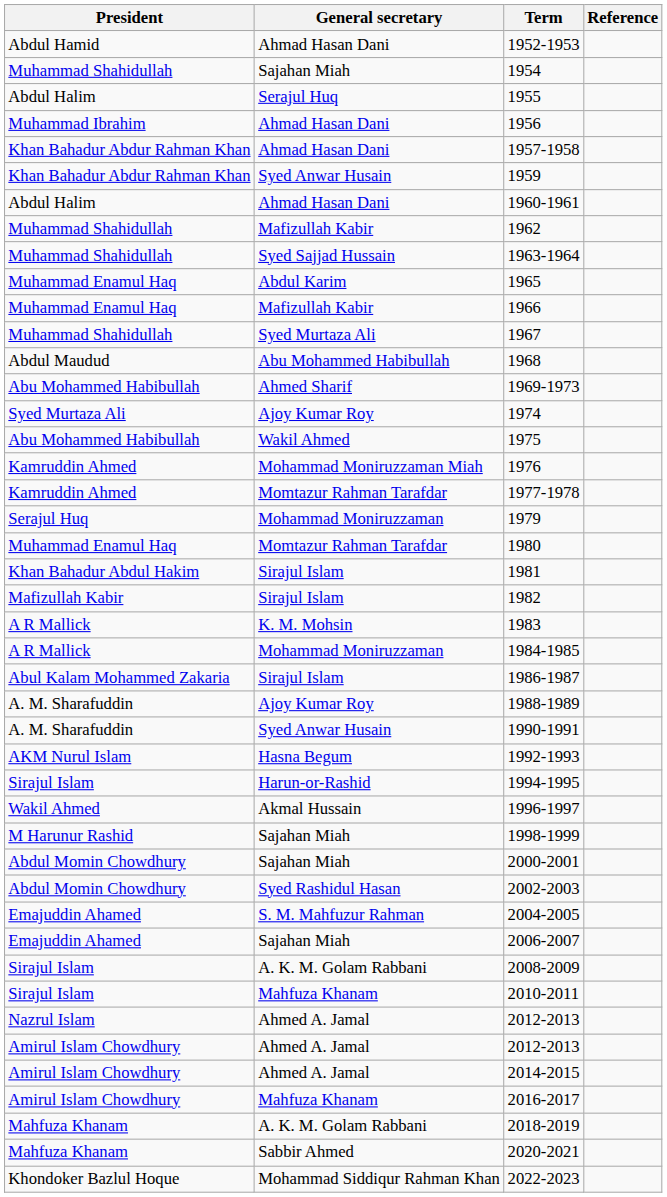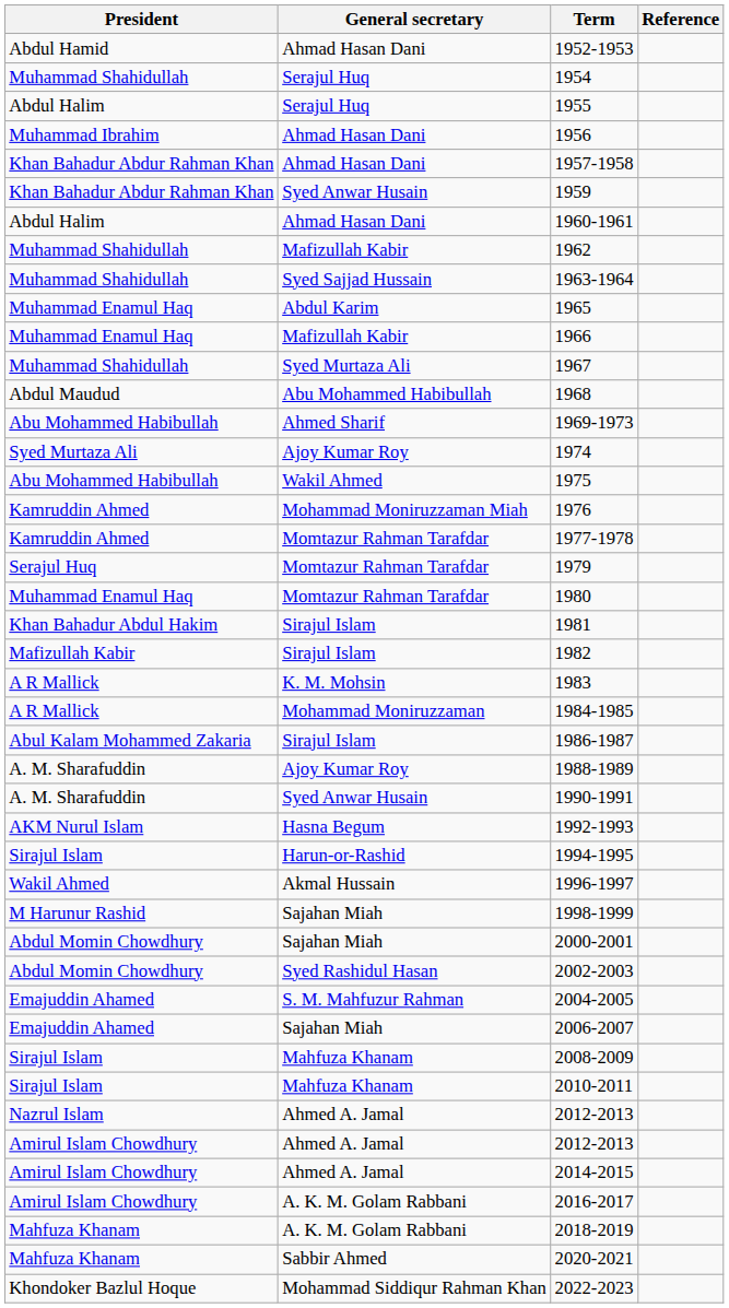1954 | General secretary: Sajahan Miah -> Serajul Huq
1979 | General secretary: Mohammad Moniruzzaman -> Momtazur Rahman Tarafdar
2008-2009 | General secretary: A. K. M. Golam Rabbani -> Mahfuza Khanam
2016-2017 | General secretary: Mahfuza Khanam -> A. K. M. Golam Rabbani
